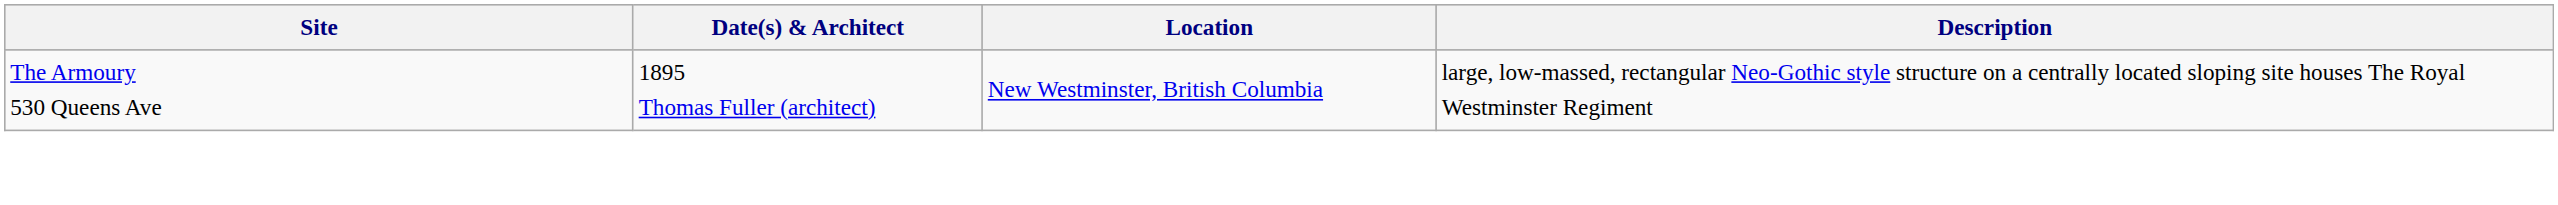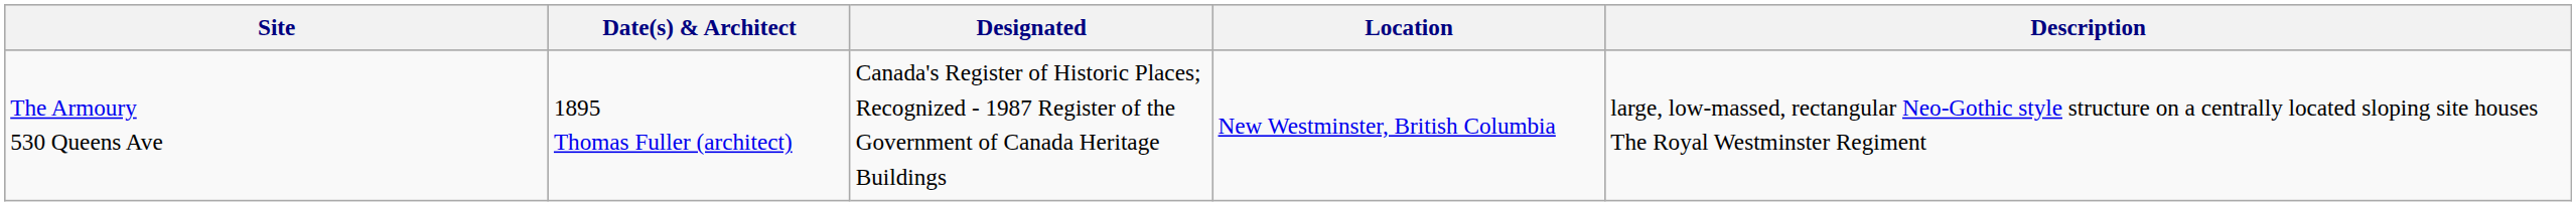+ column: Designated | Canada's Register of Historic Places; Recognized - 1987 Register of the Government of Canada Heritage Buildings
